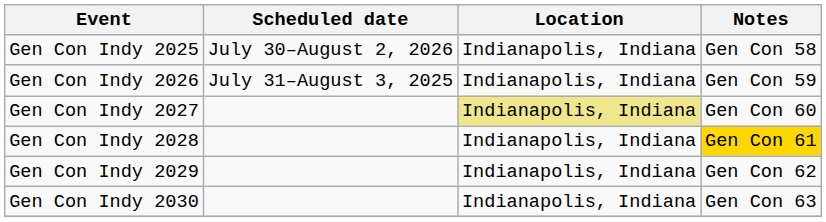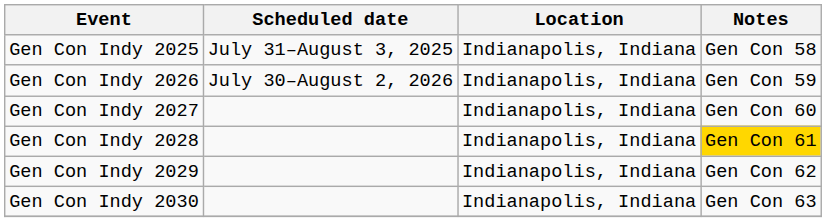Gen Con Indy 2025 | Scheduled date: July 30–August 2, 2026 -> July 31–August 3, 2025
Gen Con Indy 2026 | Scheduled date: July 31–August 3, 2025 -> July 30–August 2, 2026
Gen Con Indy 2027 | Location: khaki background -> no background
